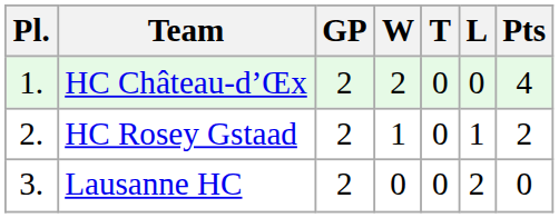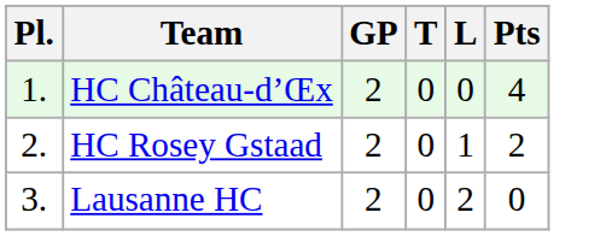- column: W | 2 | 1 | 0
